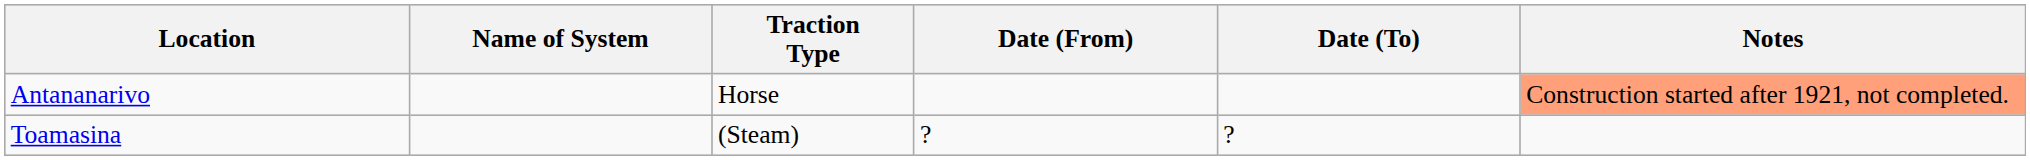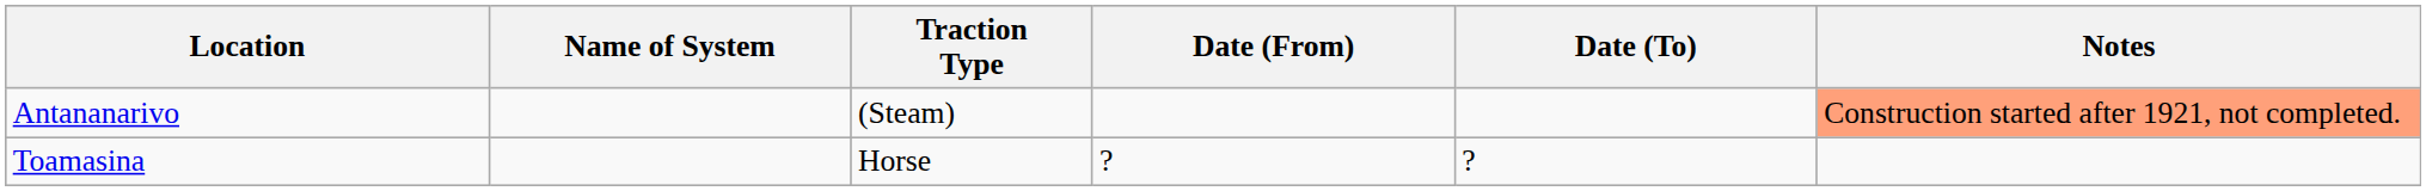Antananarivo | Traction Type: Horse -> (Steam)
Toamasina | Traction Type: (Steam) -> Horse
